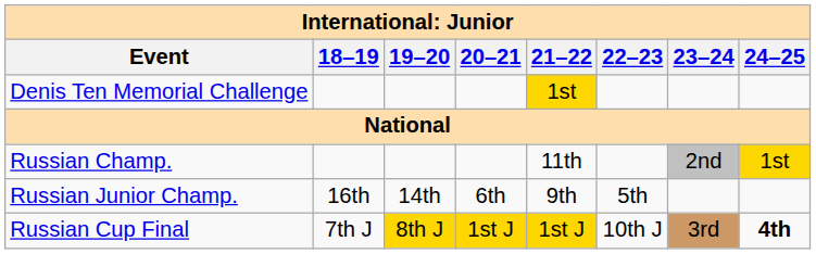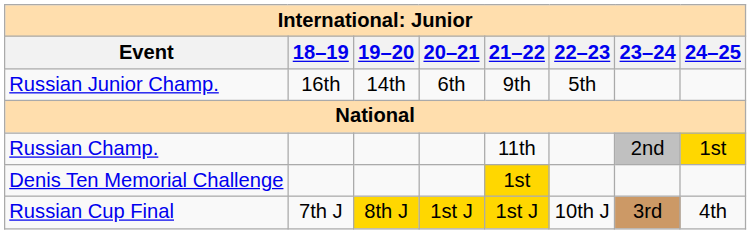rows swapped: Denis Ten Memorial Challenge <-> Russian Junior Champ.
Russian Cup Final | 24–25: bold -> normal
